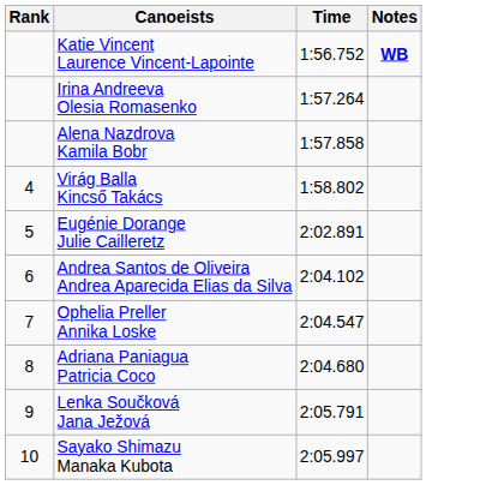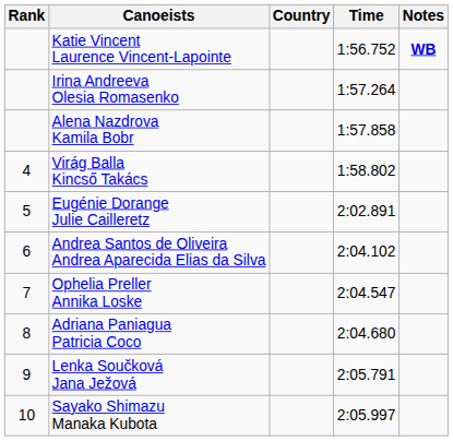+ column: Country
